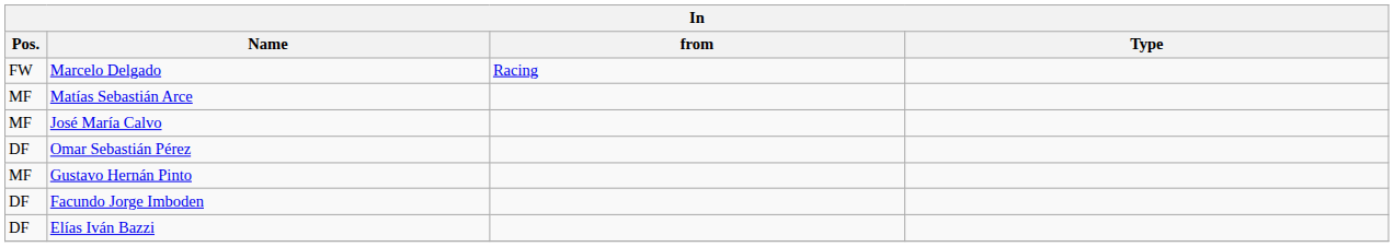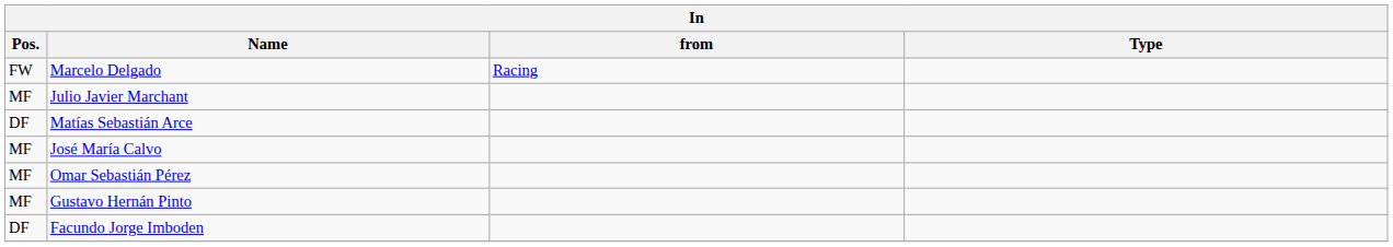+ row: MF | Julio Javier Marchant
Matías Sebastián Arce | Pos.: MF -> DF
Omar Sebastián Pérez | Pos.: DF -> MF
- row: DF | Elías Iván Bazzi
